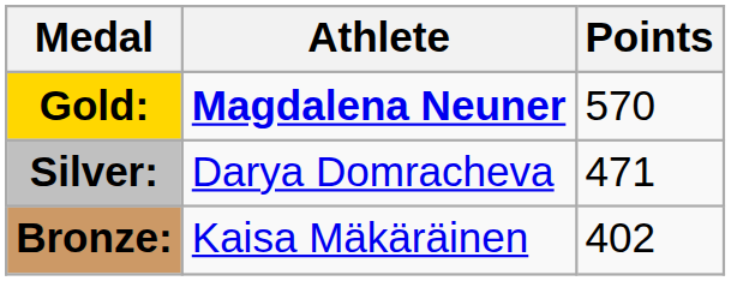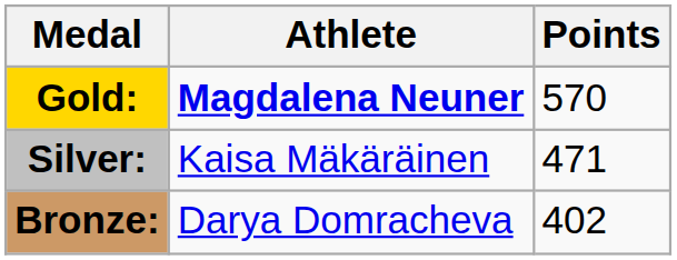Silver: | Athlete: Darya Domracheva -> Kaisa Mäkäräinen
Bronze: | Athlete: Kaisa Mäkäräinen -> Darya Domracheva
